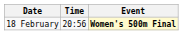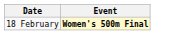- column: Time | 20:56
